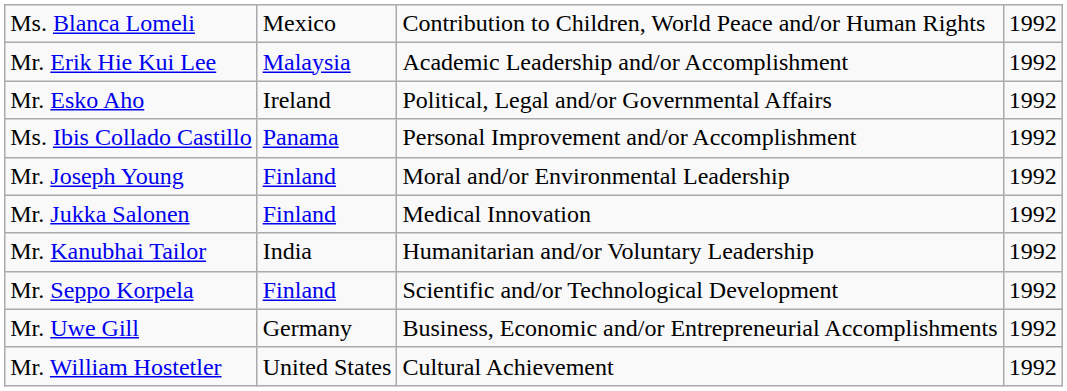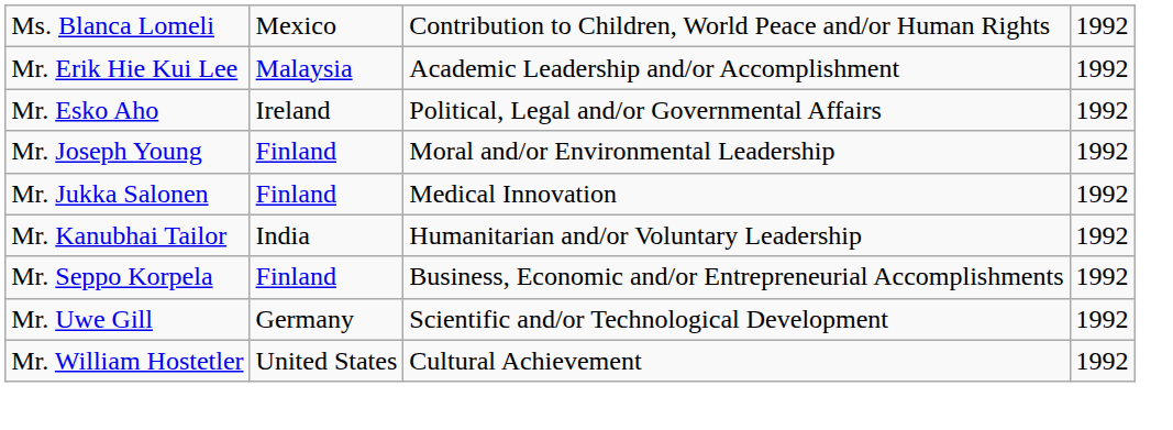- row: Ms. Ibis Collado Castillo | Panama | Personal Improvement and/or Accomplishment | 1992
Mr. Seppo Korpela | column 3: Scientific and/or Technological Development -> Business, Economic and/or Entrepreneurial Accomplishments
Mr. Uwe Gill | column 3: Business, Economic and/or Entrepreneurial Accomplishments -> Scientific and/or Technological Development
